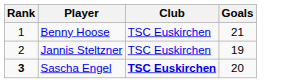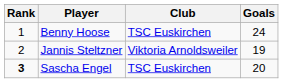Benny Hoose | Goals: 21 -> 24
Jannis Steltzner | Club: TSC Euskirchen -> Viktoria Arnoldsweiler
Sascha Engel | Club: bold -> normal
